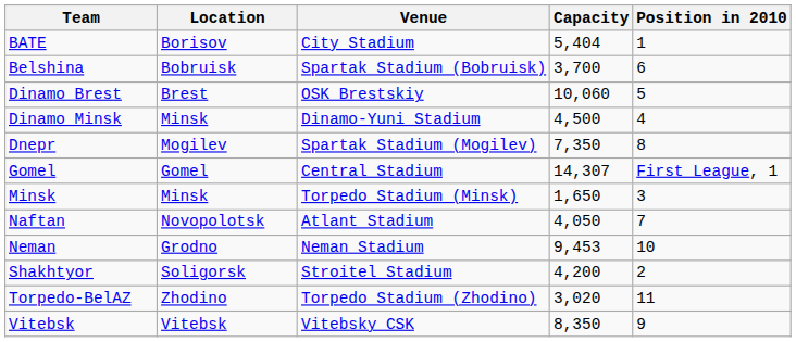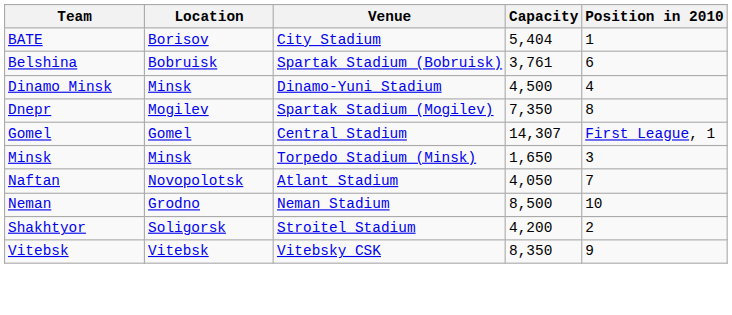Belshina | Capacity: 3,700 -> 3,761
- row: Dinamo Brest | Brest | OSK Brestskiy | 10,060 | 5
Neman | Capacity: 9,453 -> 8,500
- row: Torpedo-BelAZ | Zhodino | Torpedo Stadium (Zhodino) | 3,020 | 11
